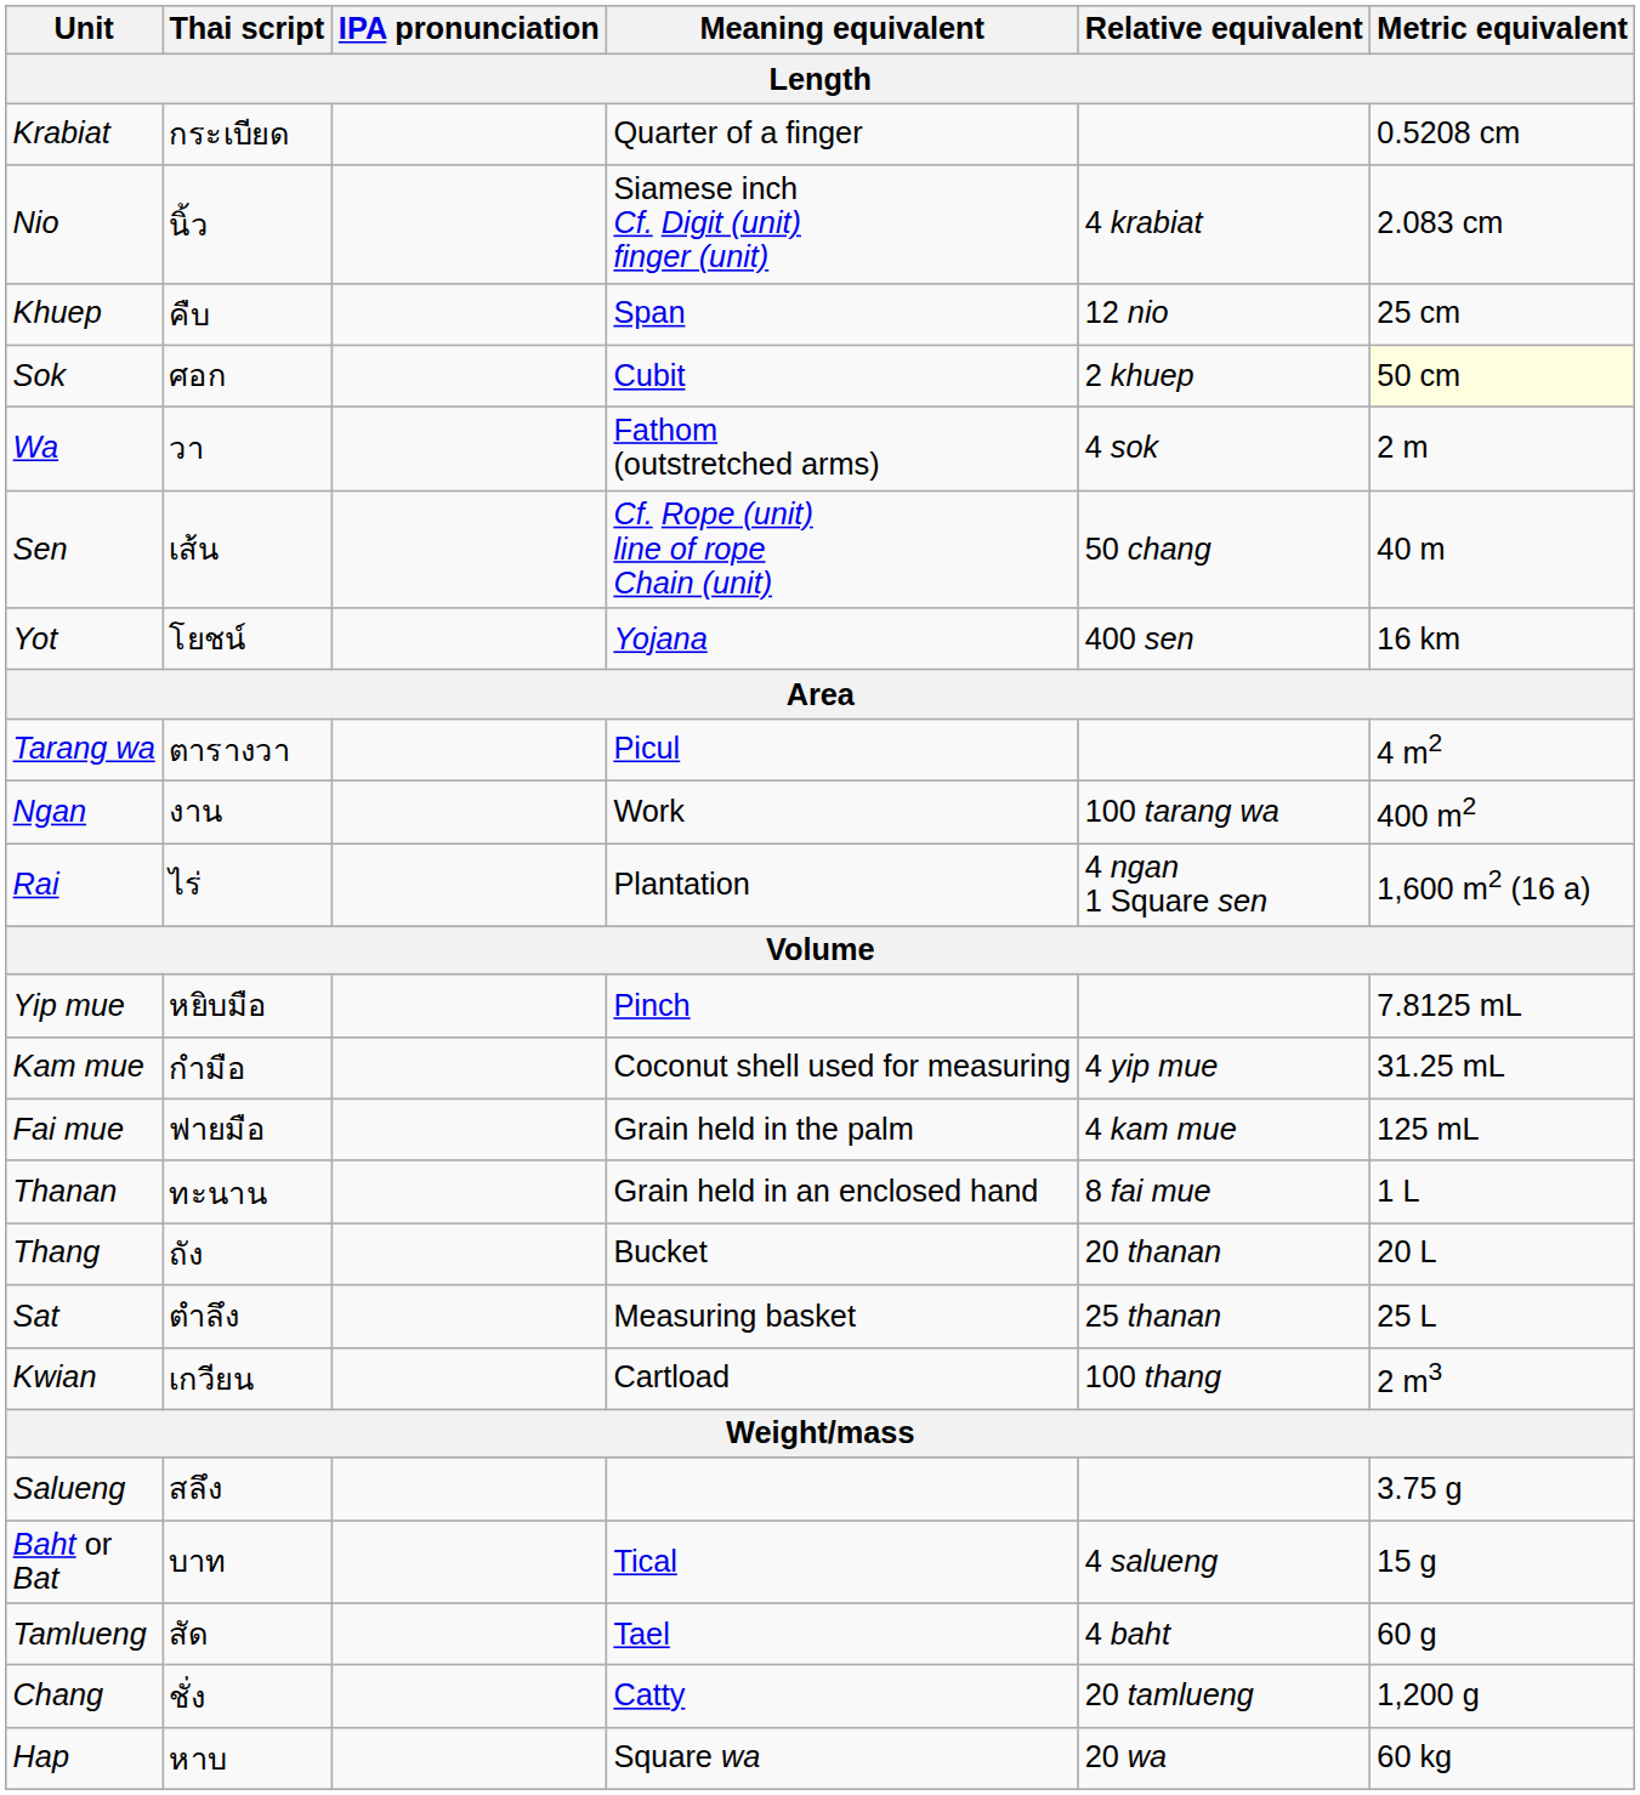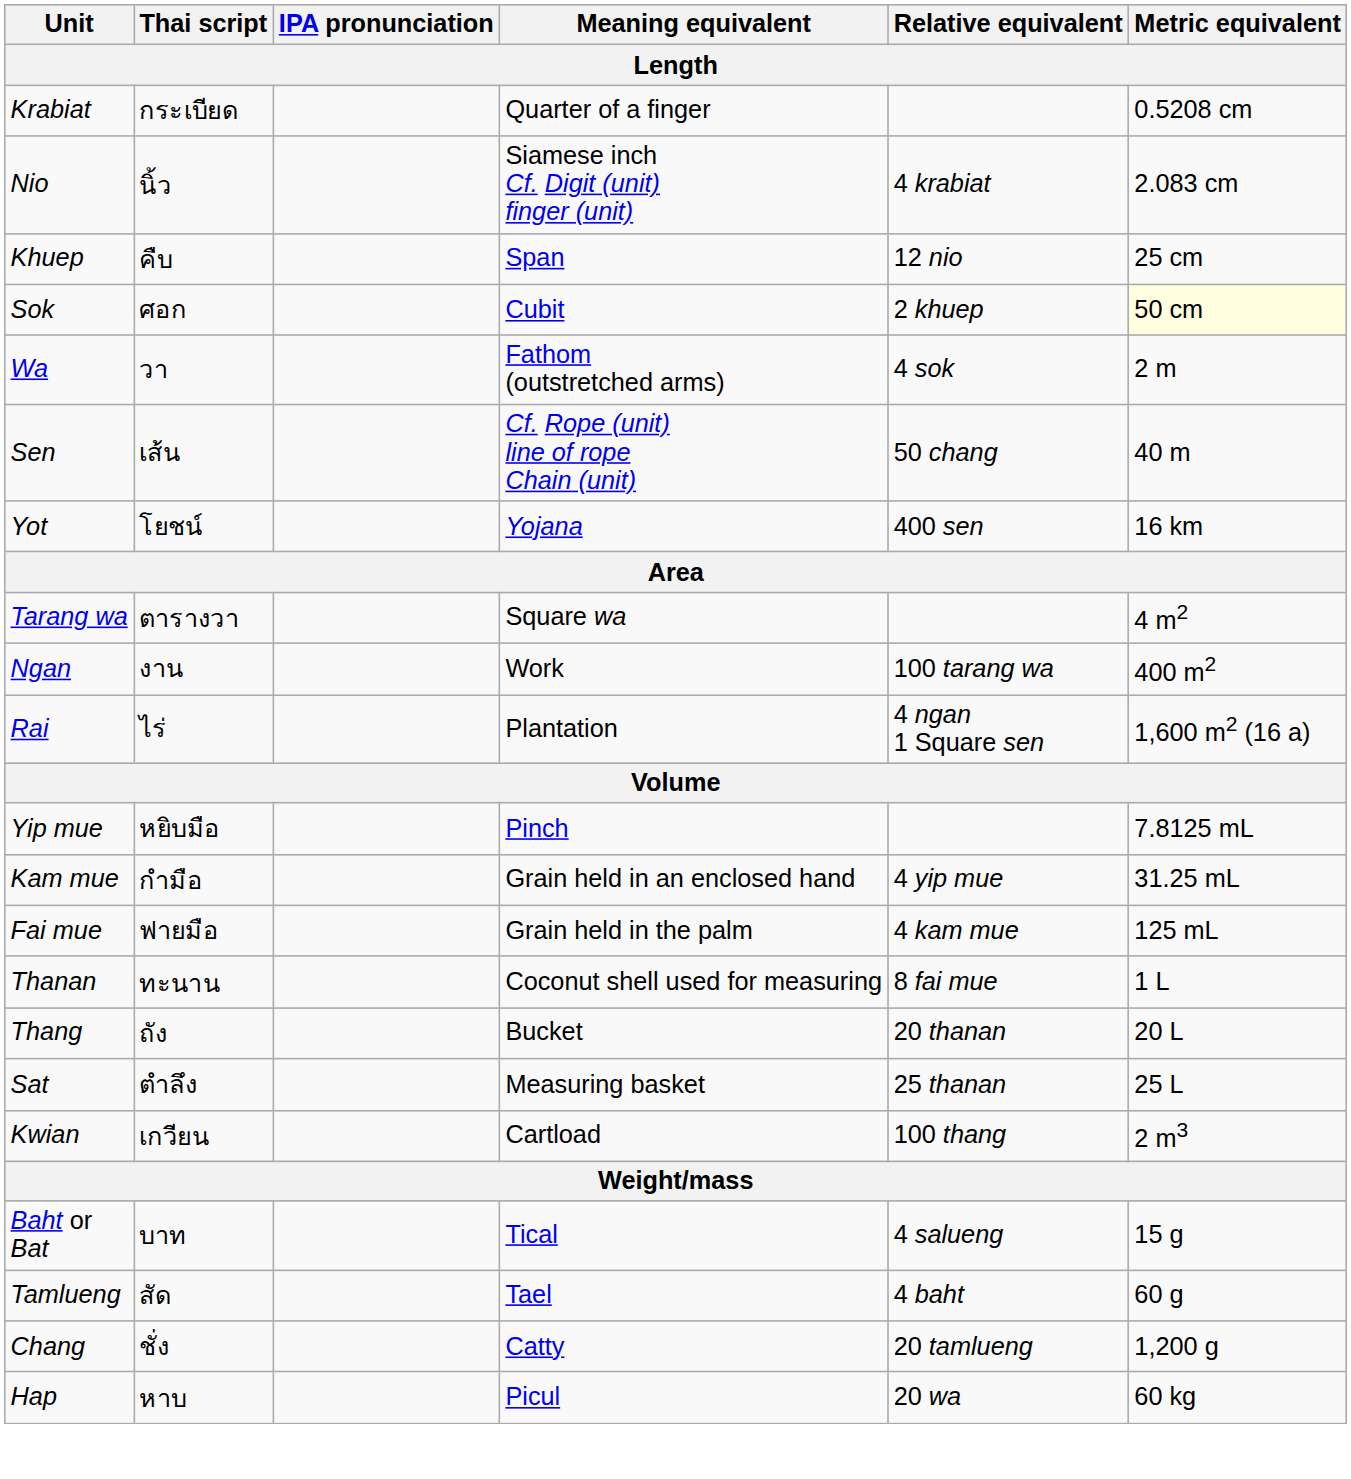Tarang wa | Meaning equivalent: Picul -> Square wa
Kam mue | Meaning equivalent: Coconut shell used for measuring -> Grain held in an enclosed hand
Thanan | Meaning equivalent: Grain held in an enclosed hand -> Coconut shell used for measuring
- row: Salueng | สลึง | 3.75 g
Hap | Meaning equivalent: Square wa -> Picul
